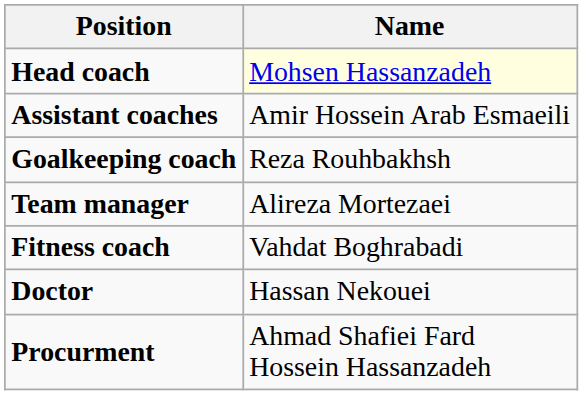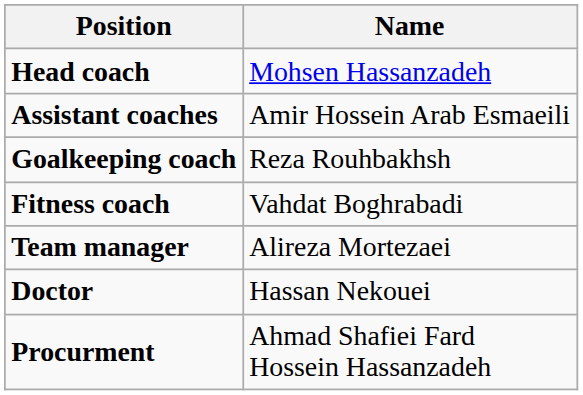Head coach | Name: lightyellow background -> no background
rows swapped: Fitness coach <-> Team manager
